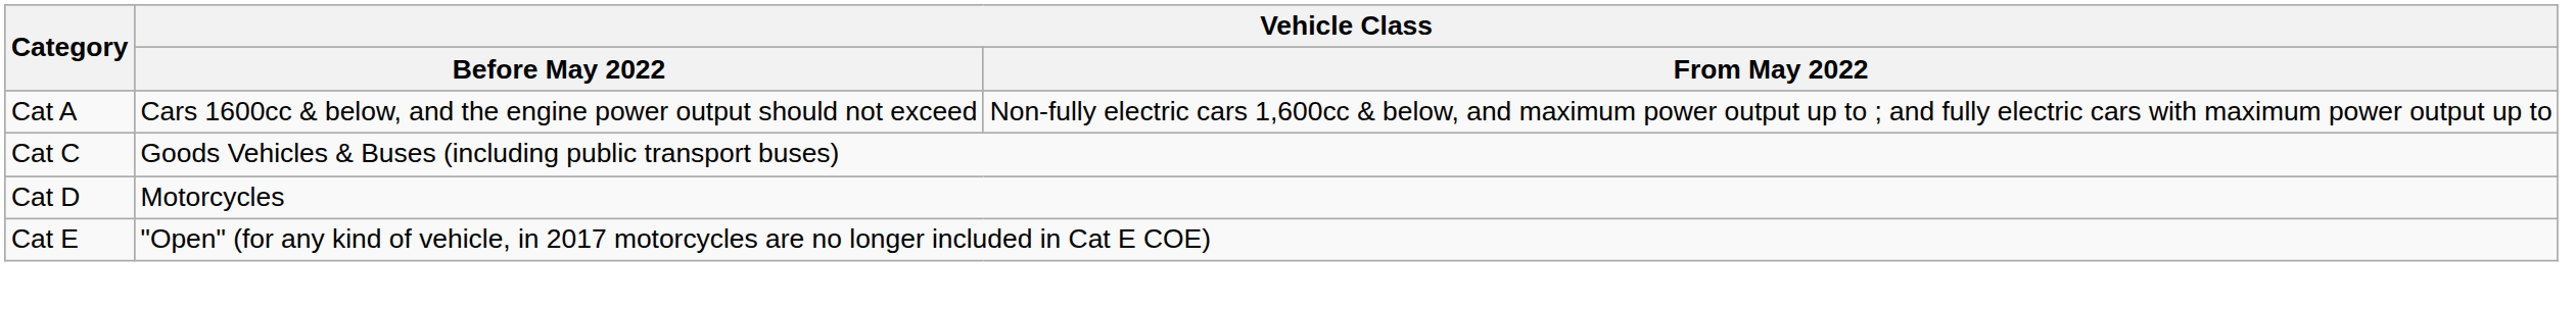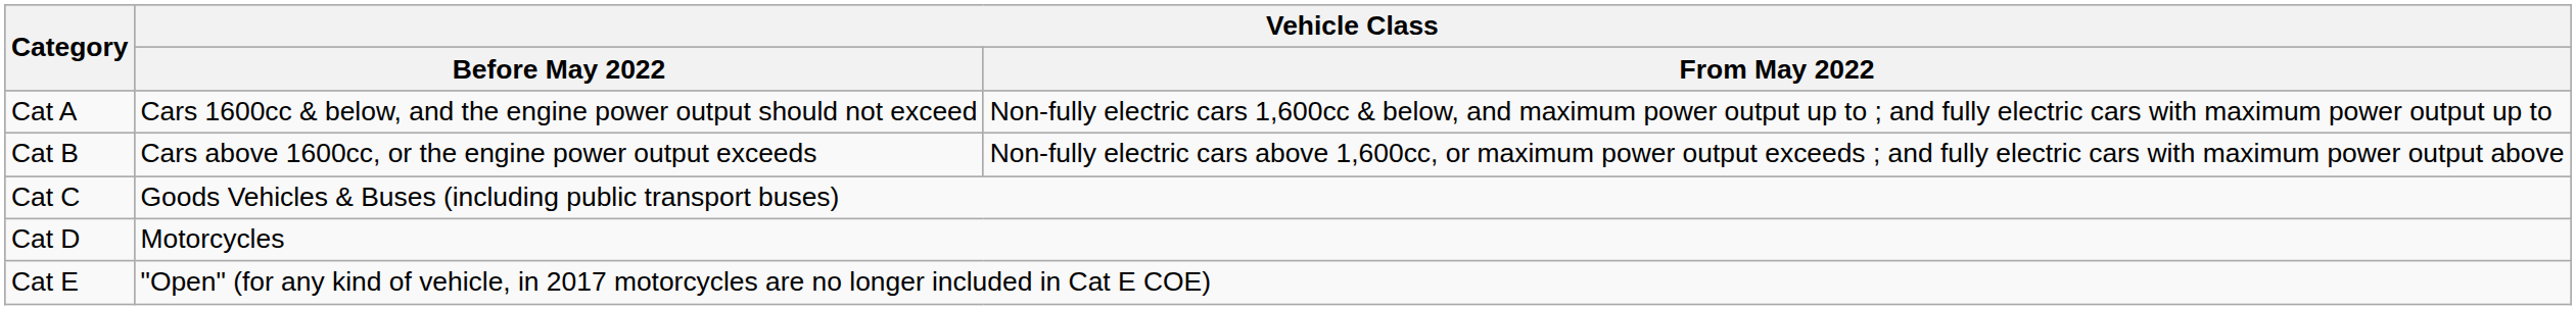+ row: Cat B | Cars above 1600cc, or the engine power output exceeds | Non-fully electric cars above 1,600cc, or maximum power output exceeds ; and fully electric cars with maximum power output above
